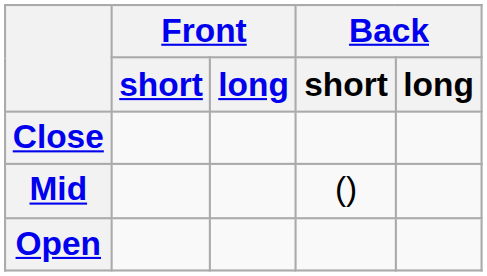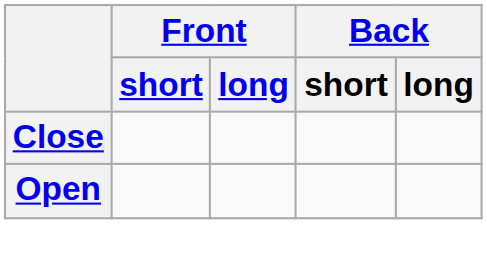- row: Mid | ()
